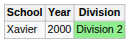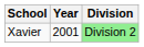Xavier | Year: 2000 -> 2001
